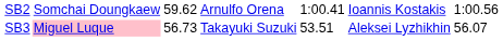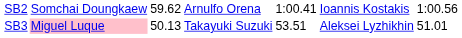SB3 | column 3: 56.73 -> 50.13
SB3 | column 7: 56.07 -> 51.01
